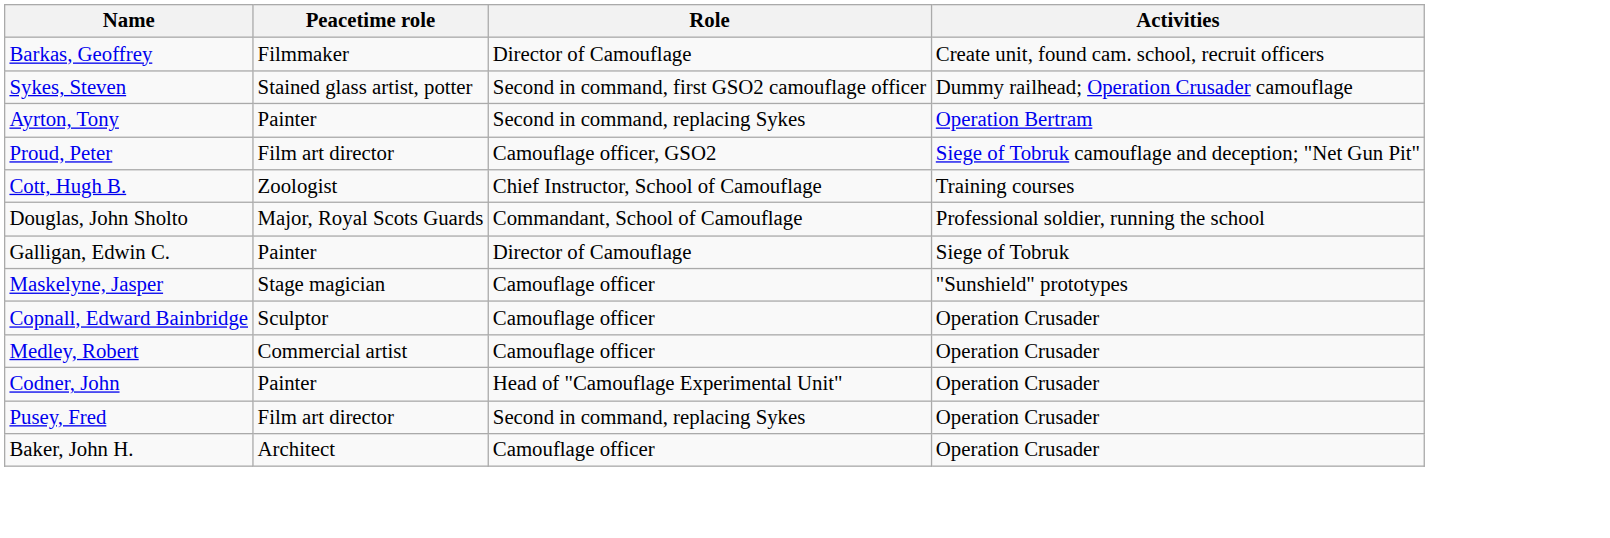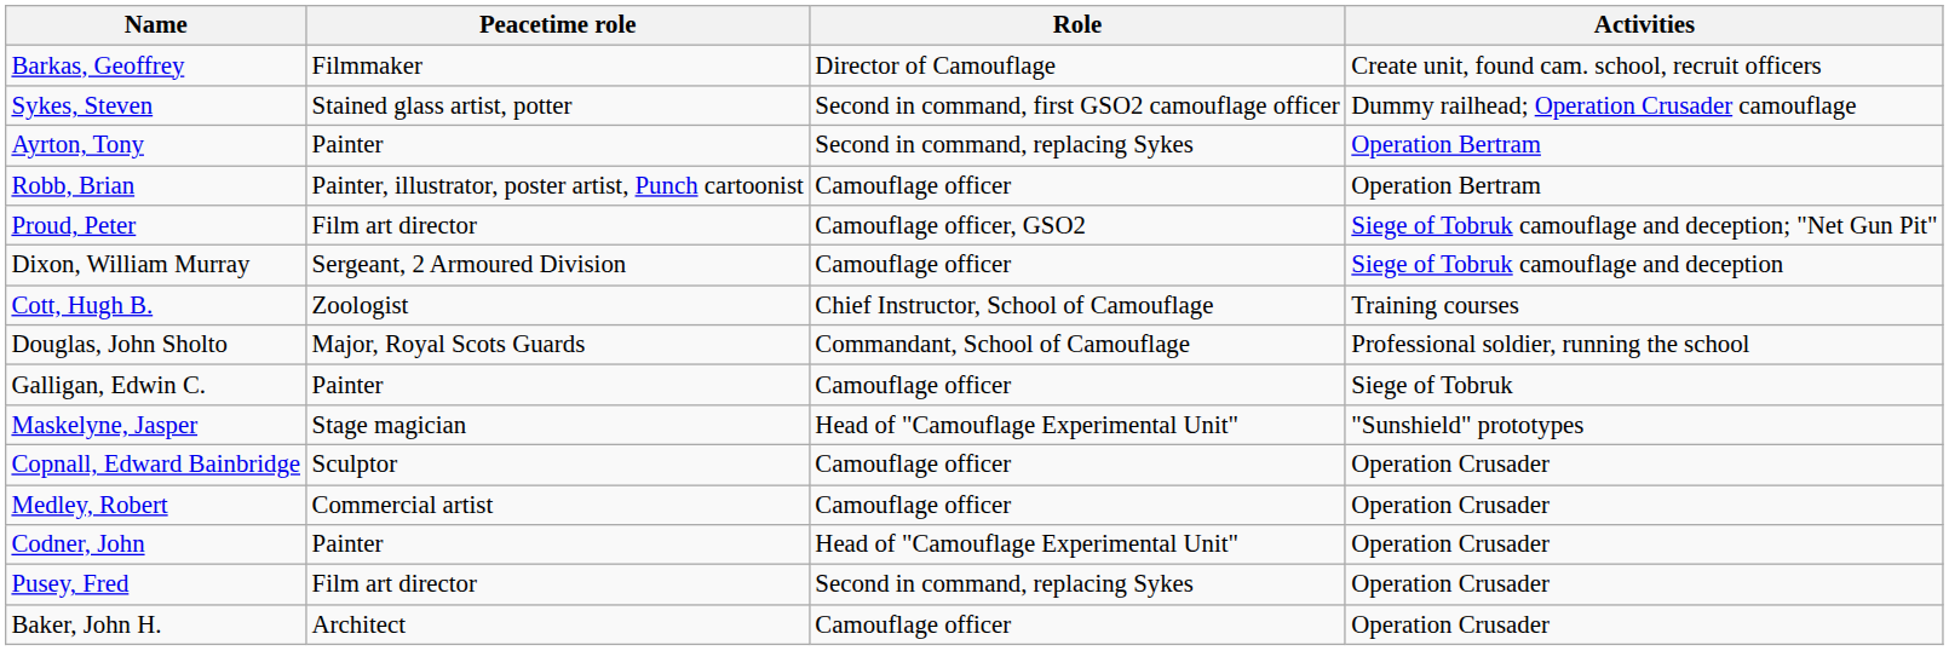+ row: Robb, Brian | Painter, illustrator, poster artist, Punch cartoonist | Camouflage officer | Operation Bertram
+ row: Dixon, William Murray | Sergeant, 2 Armoured Division | Camouflage officer | Siege of Tobruk camouflage and deception
Galligan, Edwin C. | Role: Director of Camouflage -> Camouflage officer
Maskelyne, Jasper | Role: Camouflage officer -> Head of "Camouflage Experimental Unit"
